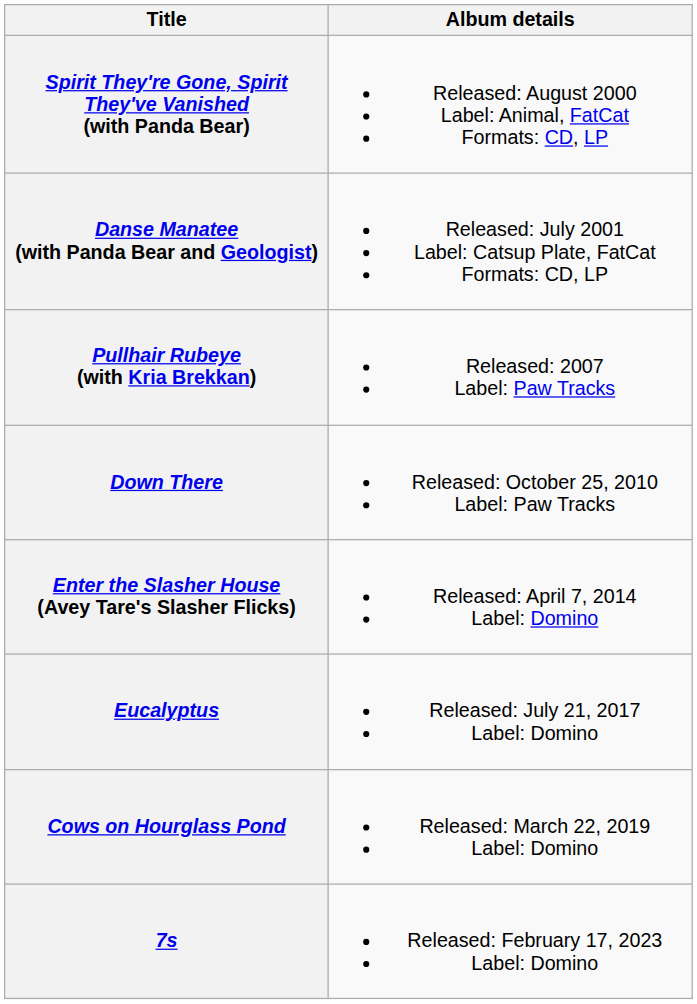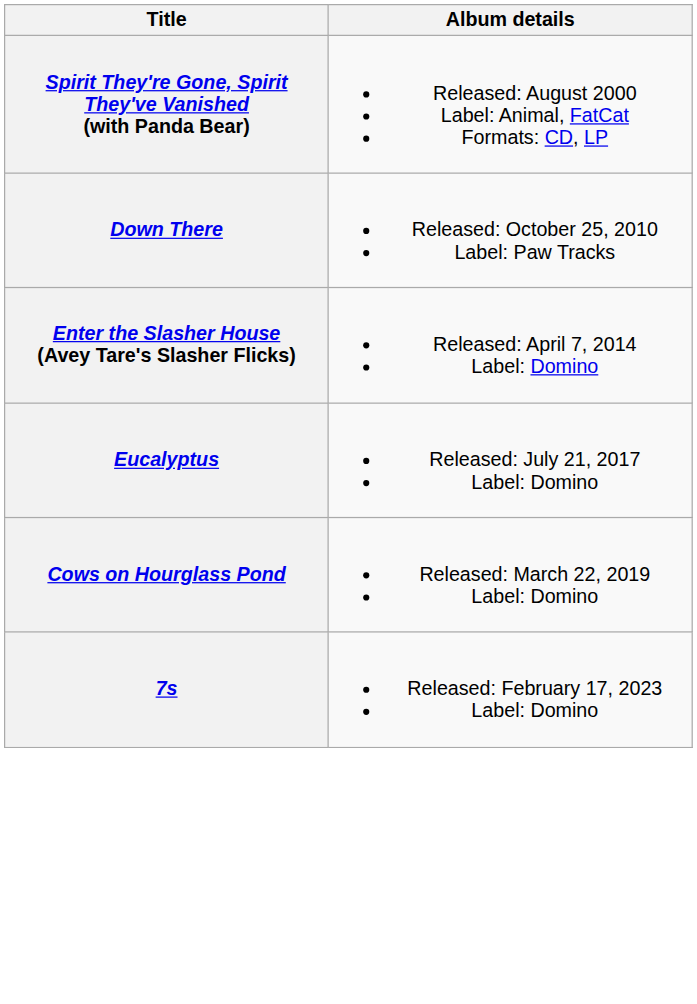- row: Danse Manatee (with Panda Bear and Geologist) | Released: July 2001 Label: Catsup Plate, FatCat Formats: CD, LP
- row: Pullhair Rubeye (with Kria Brekkan) | Released: 2007 Label: Paw Tracks
